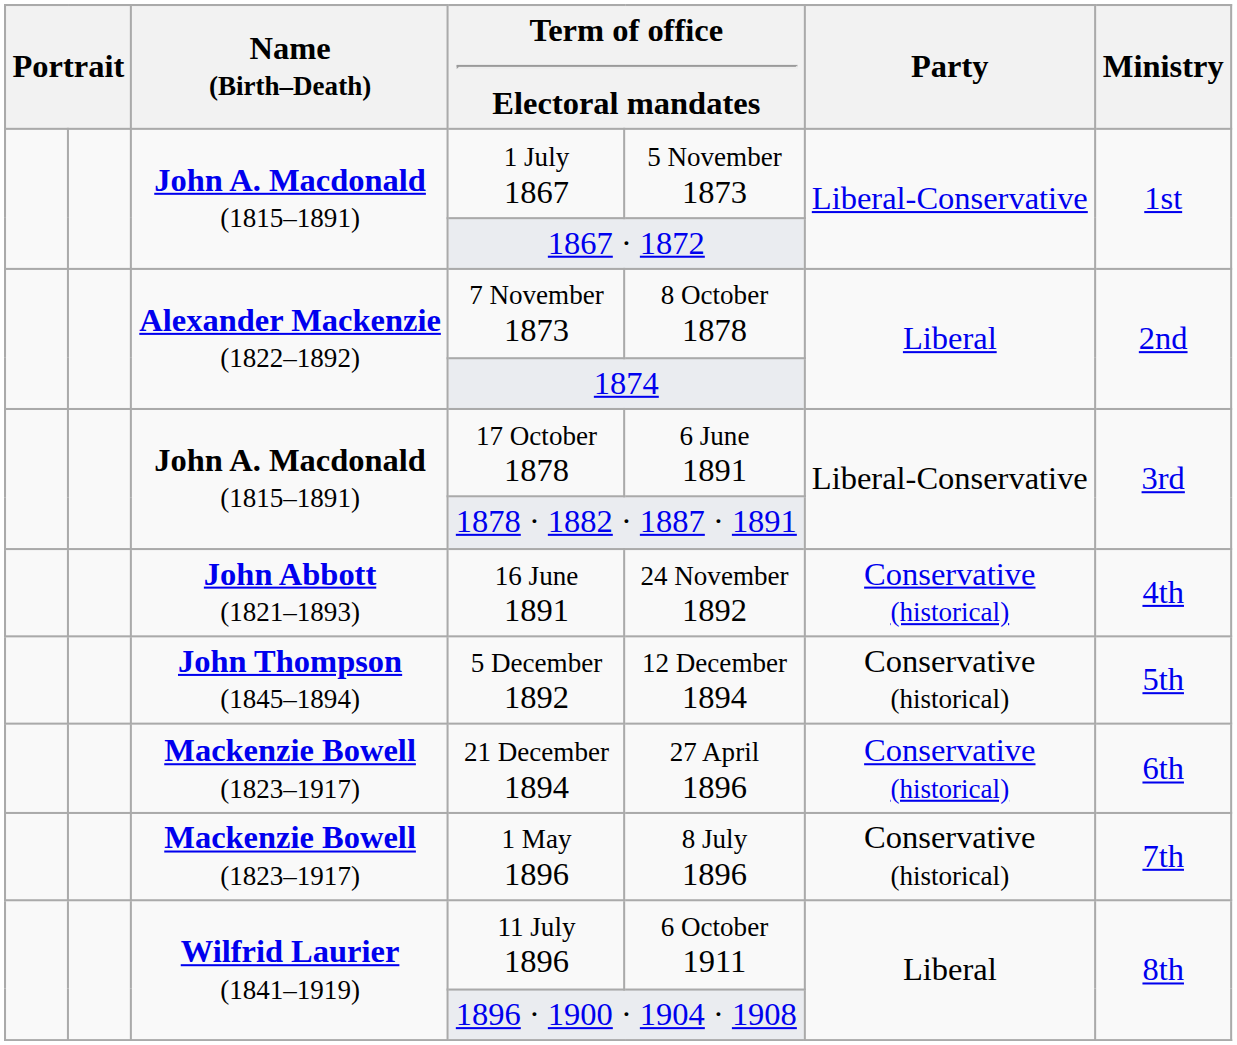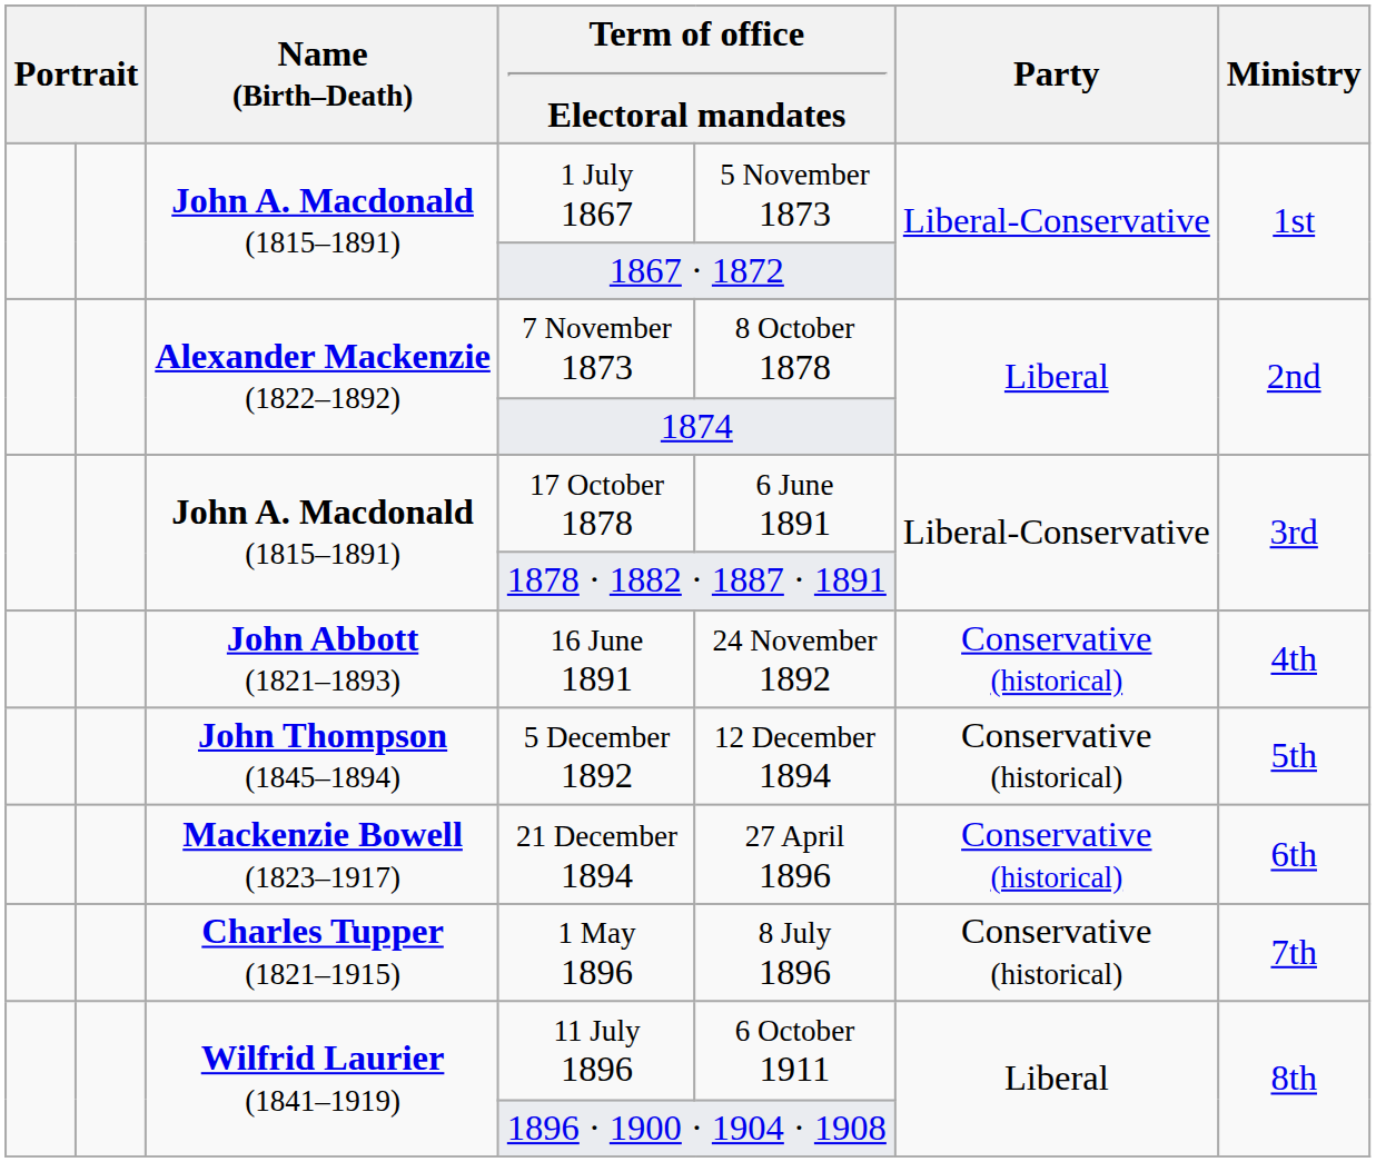1 May 1896 | Name (Birth–Death): Mackenzie Bowell (1823–1917) -> Charles Tupper (1821–1915)
